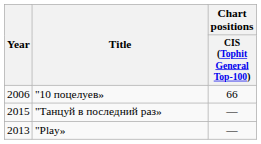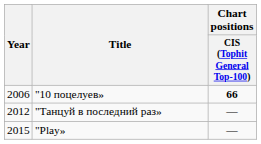"10 поцелуев» | Chart positions / CIS (Tophit General Top-100): normal -> bold
"Танцуй в последний раз» | Year: 2015 -> 2012
"Play» | Year: 2013 -> 2015
